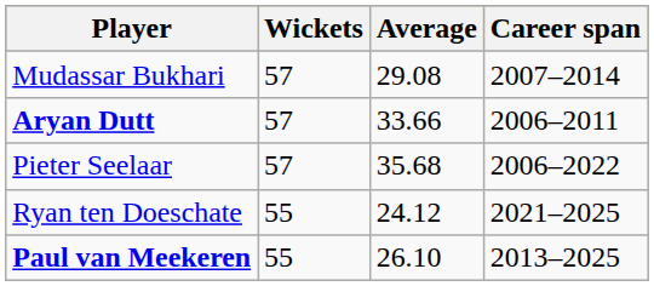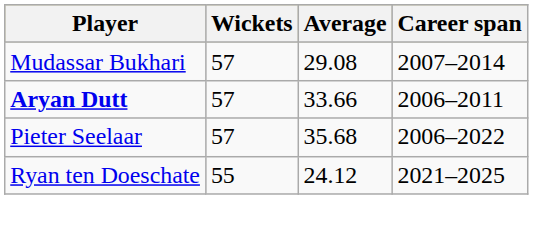- row: Paul van Meekeren | 55 | 26.10 | 2013–2025
